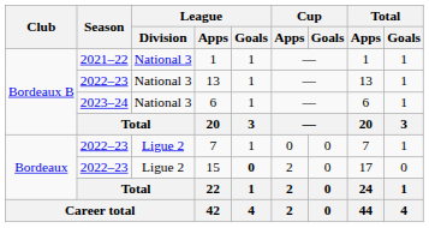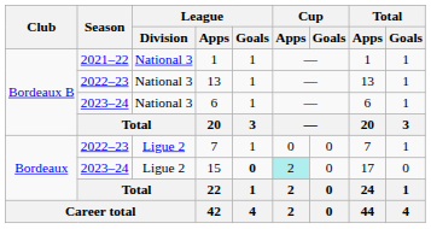15 | Season: 2022–23 -> 2023–24
15 | Cup / Apps: no background -> paleturquoise background
